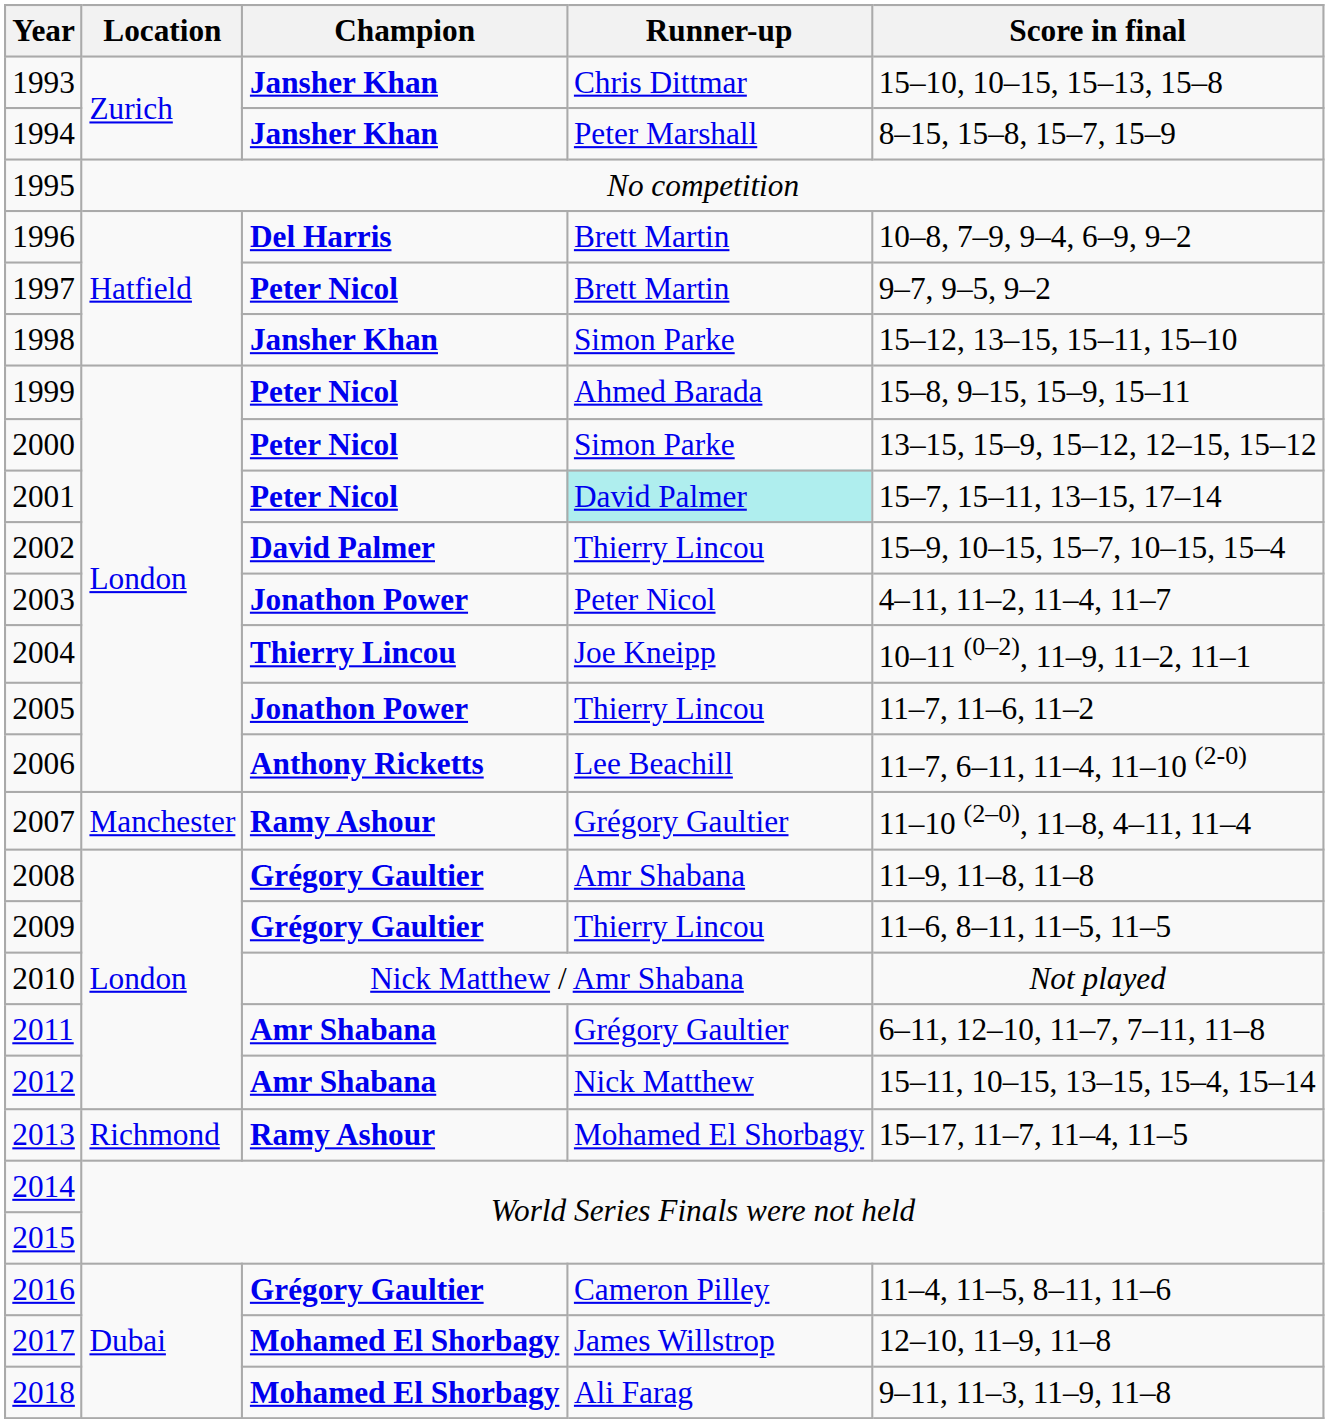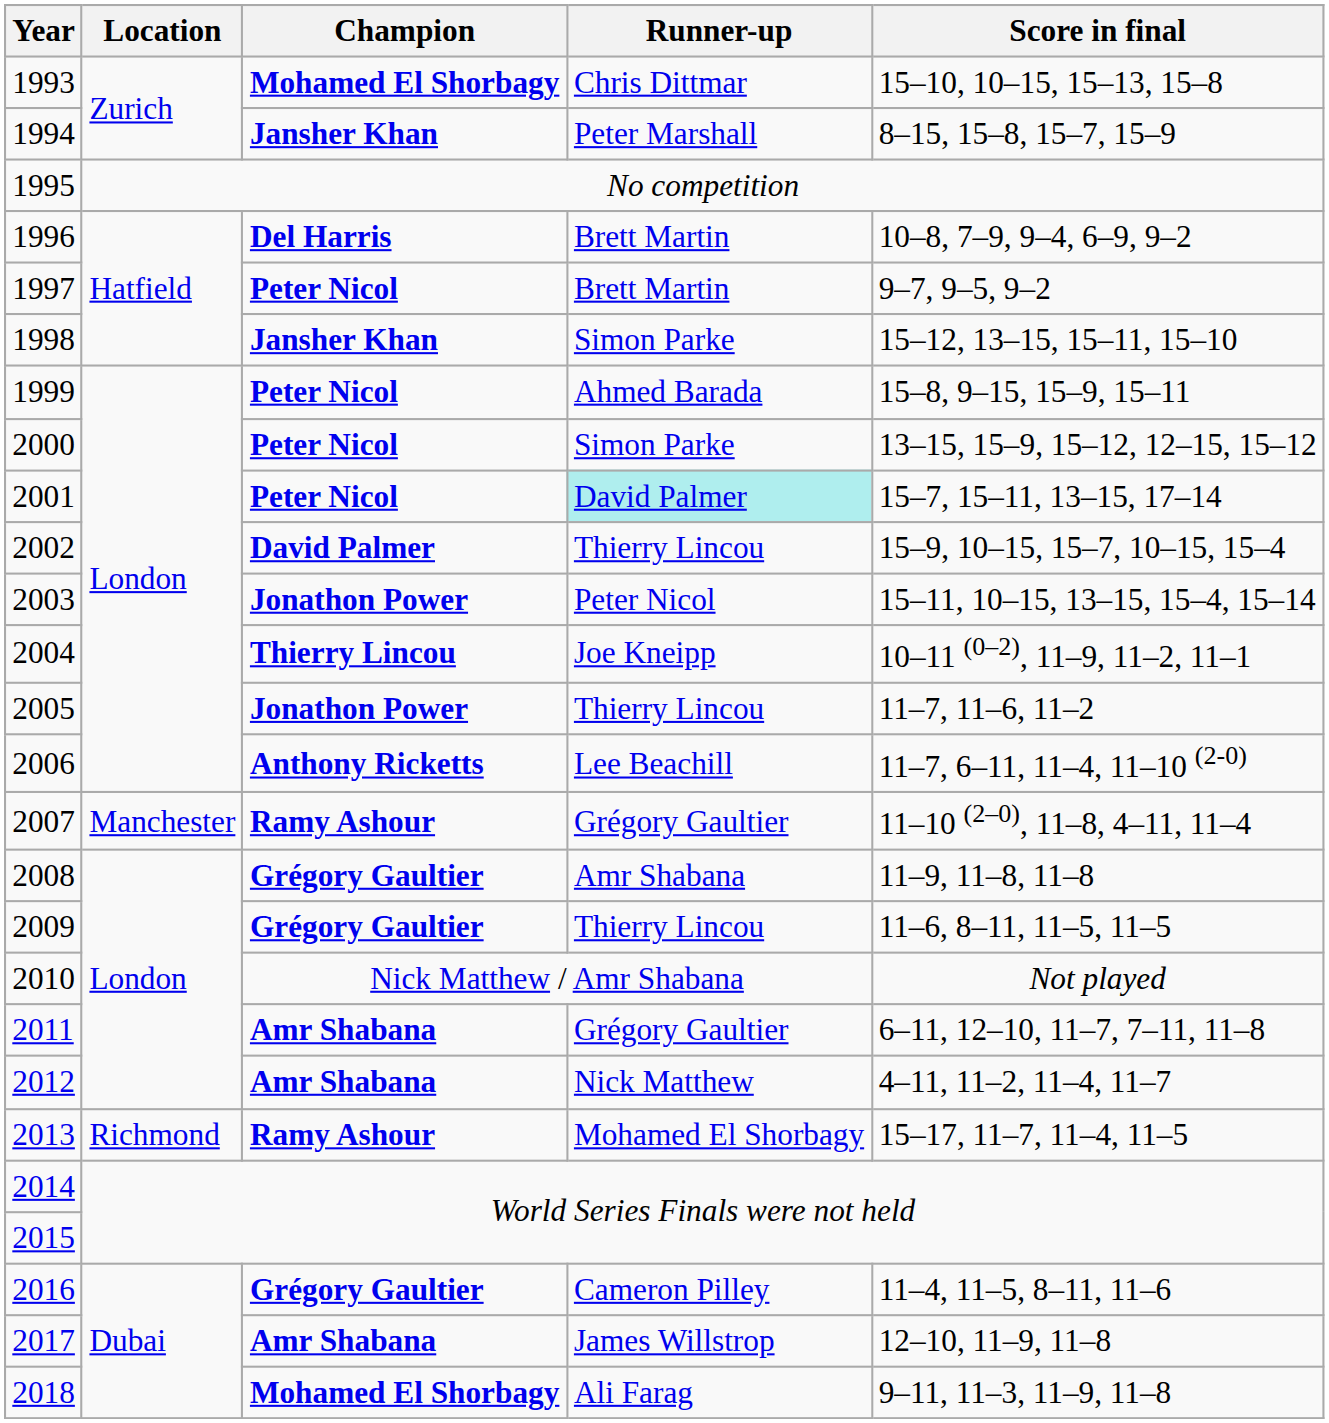1993 | Champion: Jansher Khan -> Mohamed El Shorbagy
2003 | Score in final: 4–11, 11–2, 11–4, 11–7 -> 15–11, 10–15, 13–15, 15–4, 15–14
2012 | Score in final: 15–11, 10–15, 13–15, 15–4, 15–14 -> 4–11, 11–2, 11–4, 11–7
2017 | Champion: Mohamed El Shorbagy -> Amr Shabana
